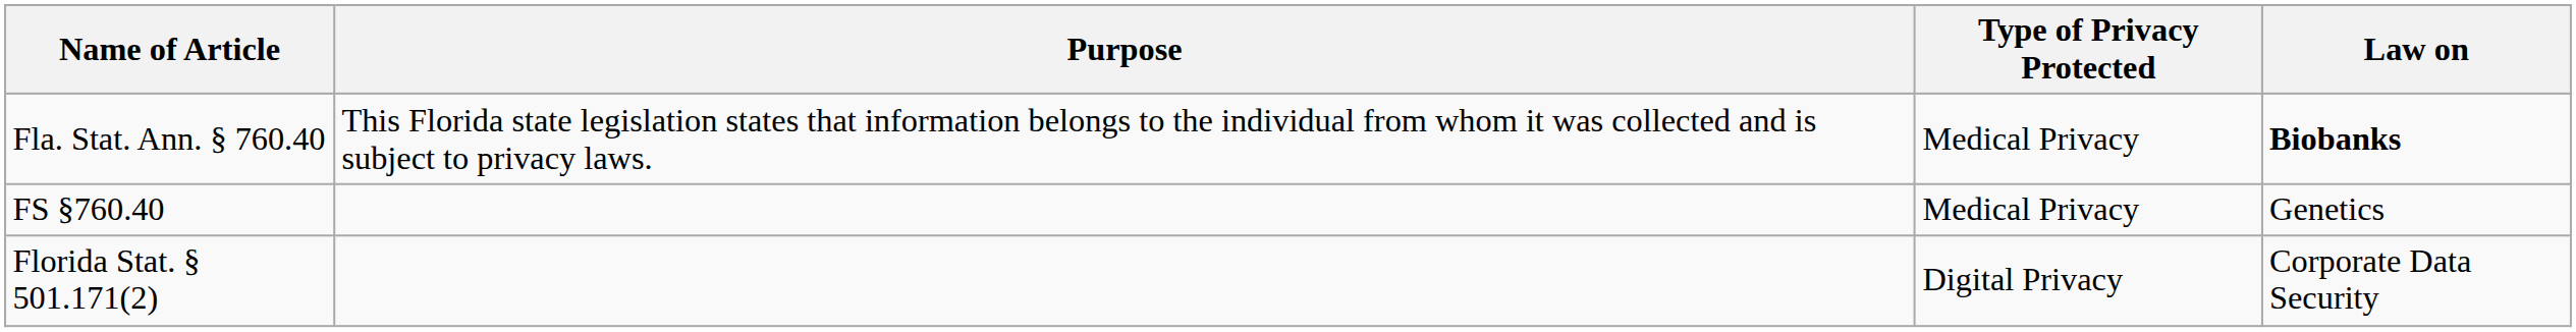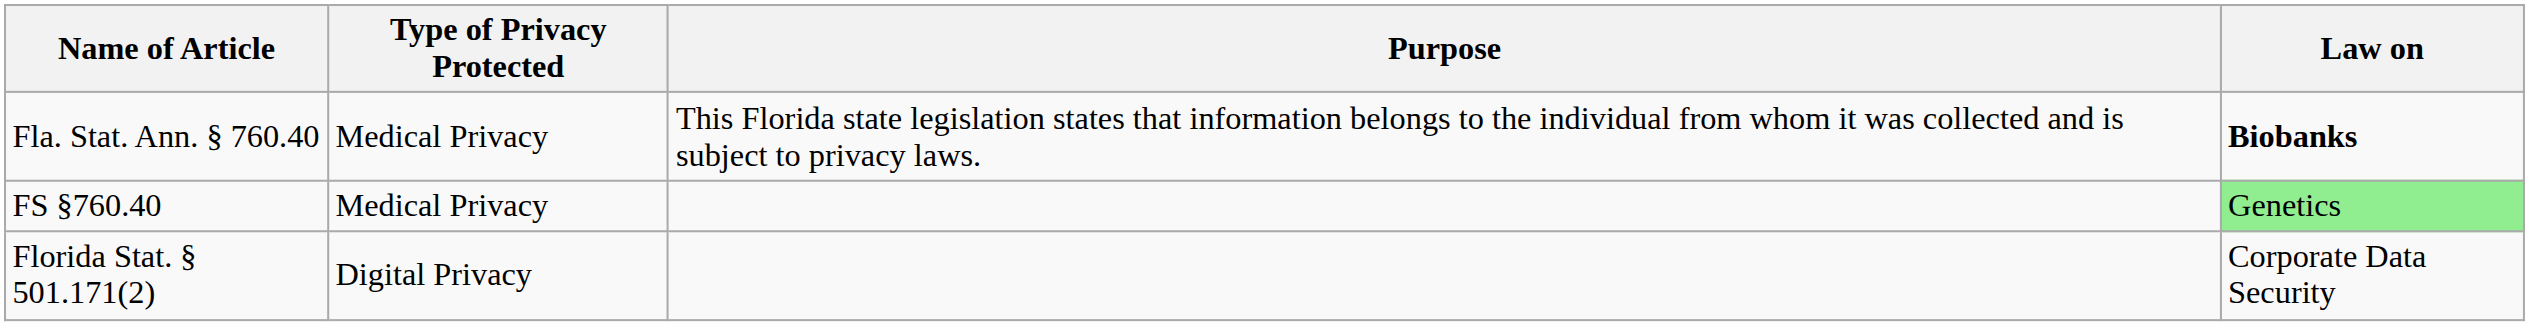columns swapped: Purpose <-> Type of Privacy Protected
FS §760.40 | Law on: no background -> lightgreen background
